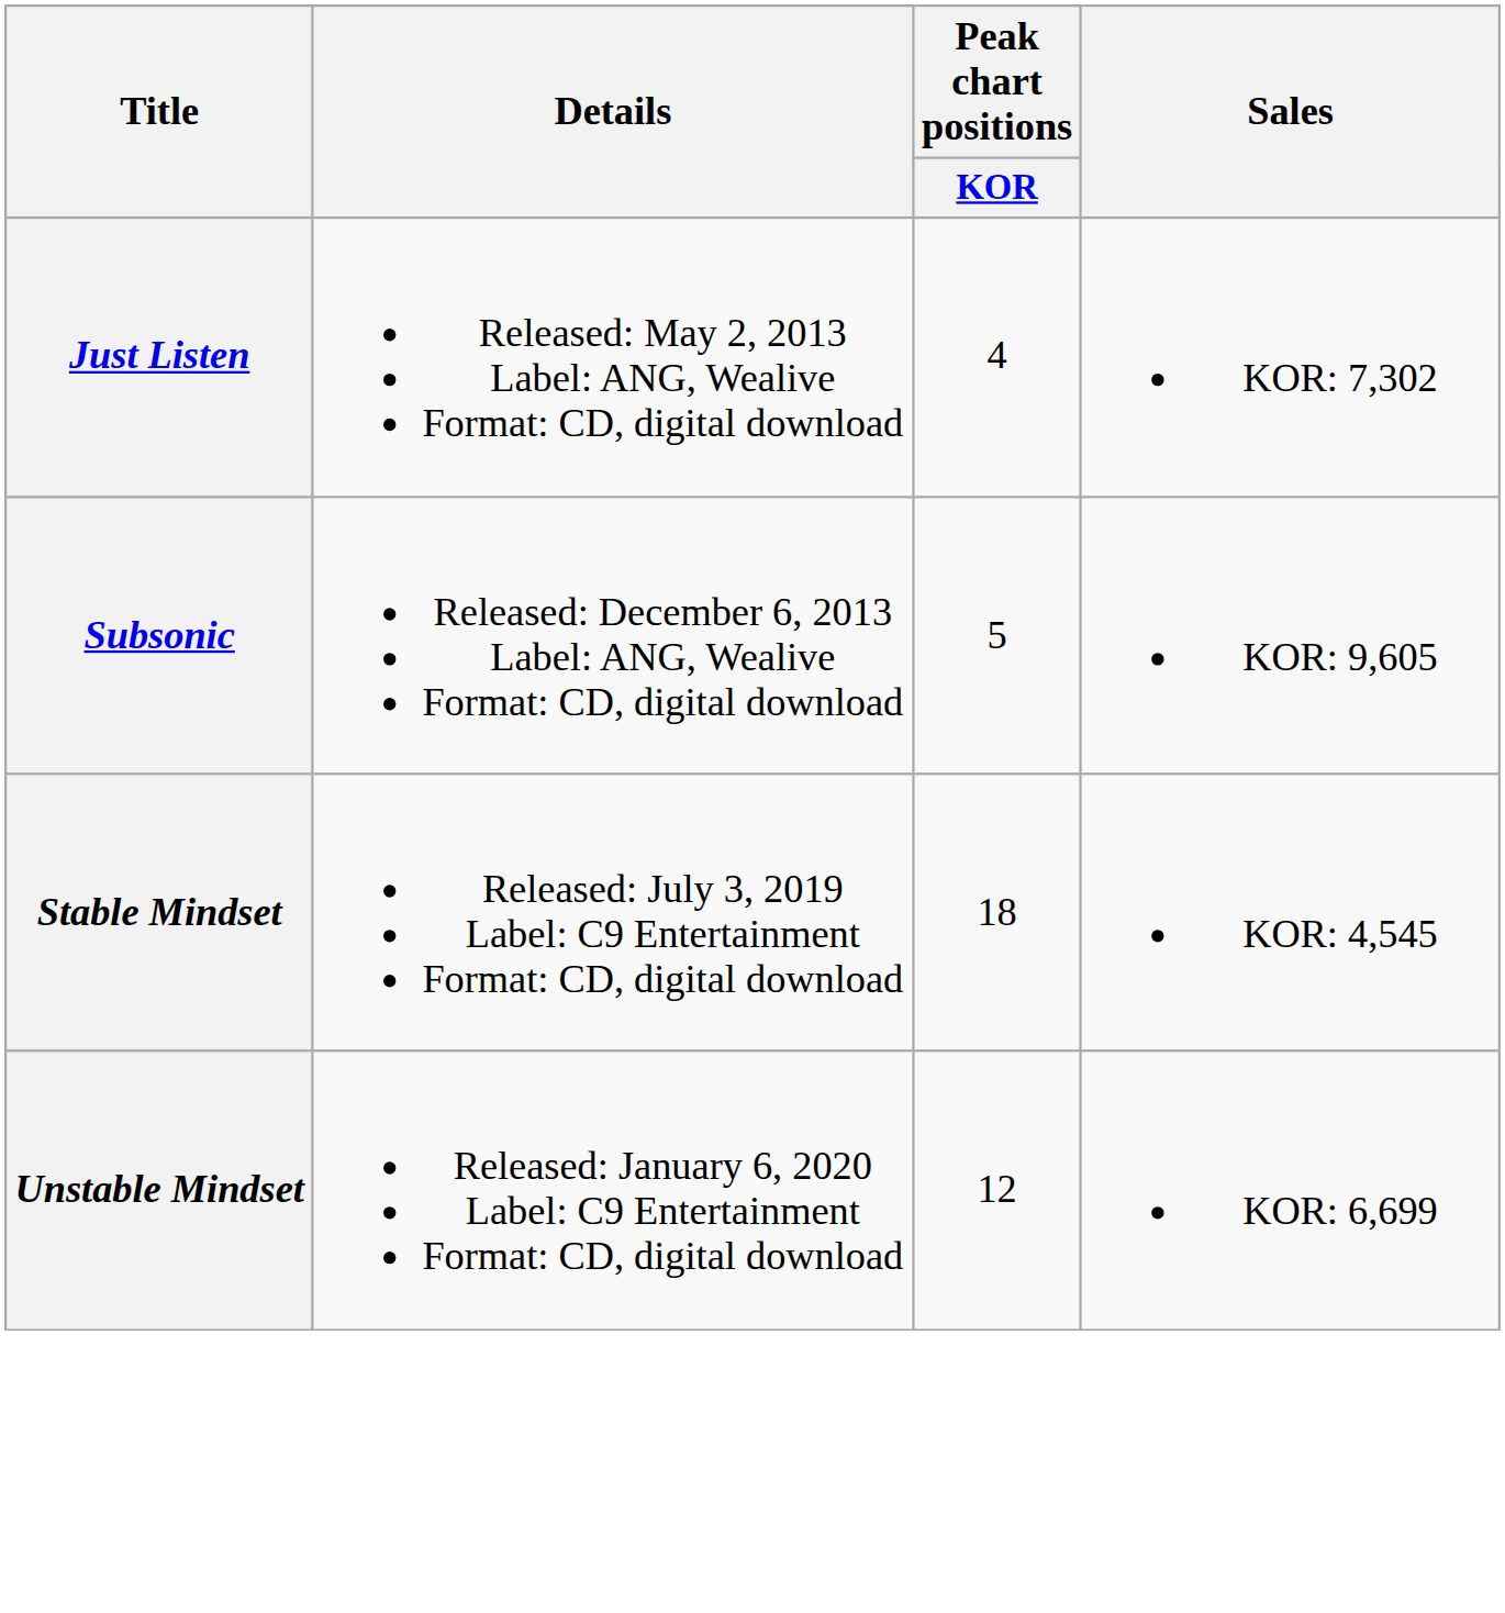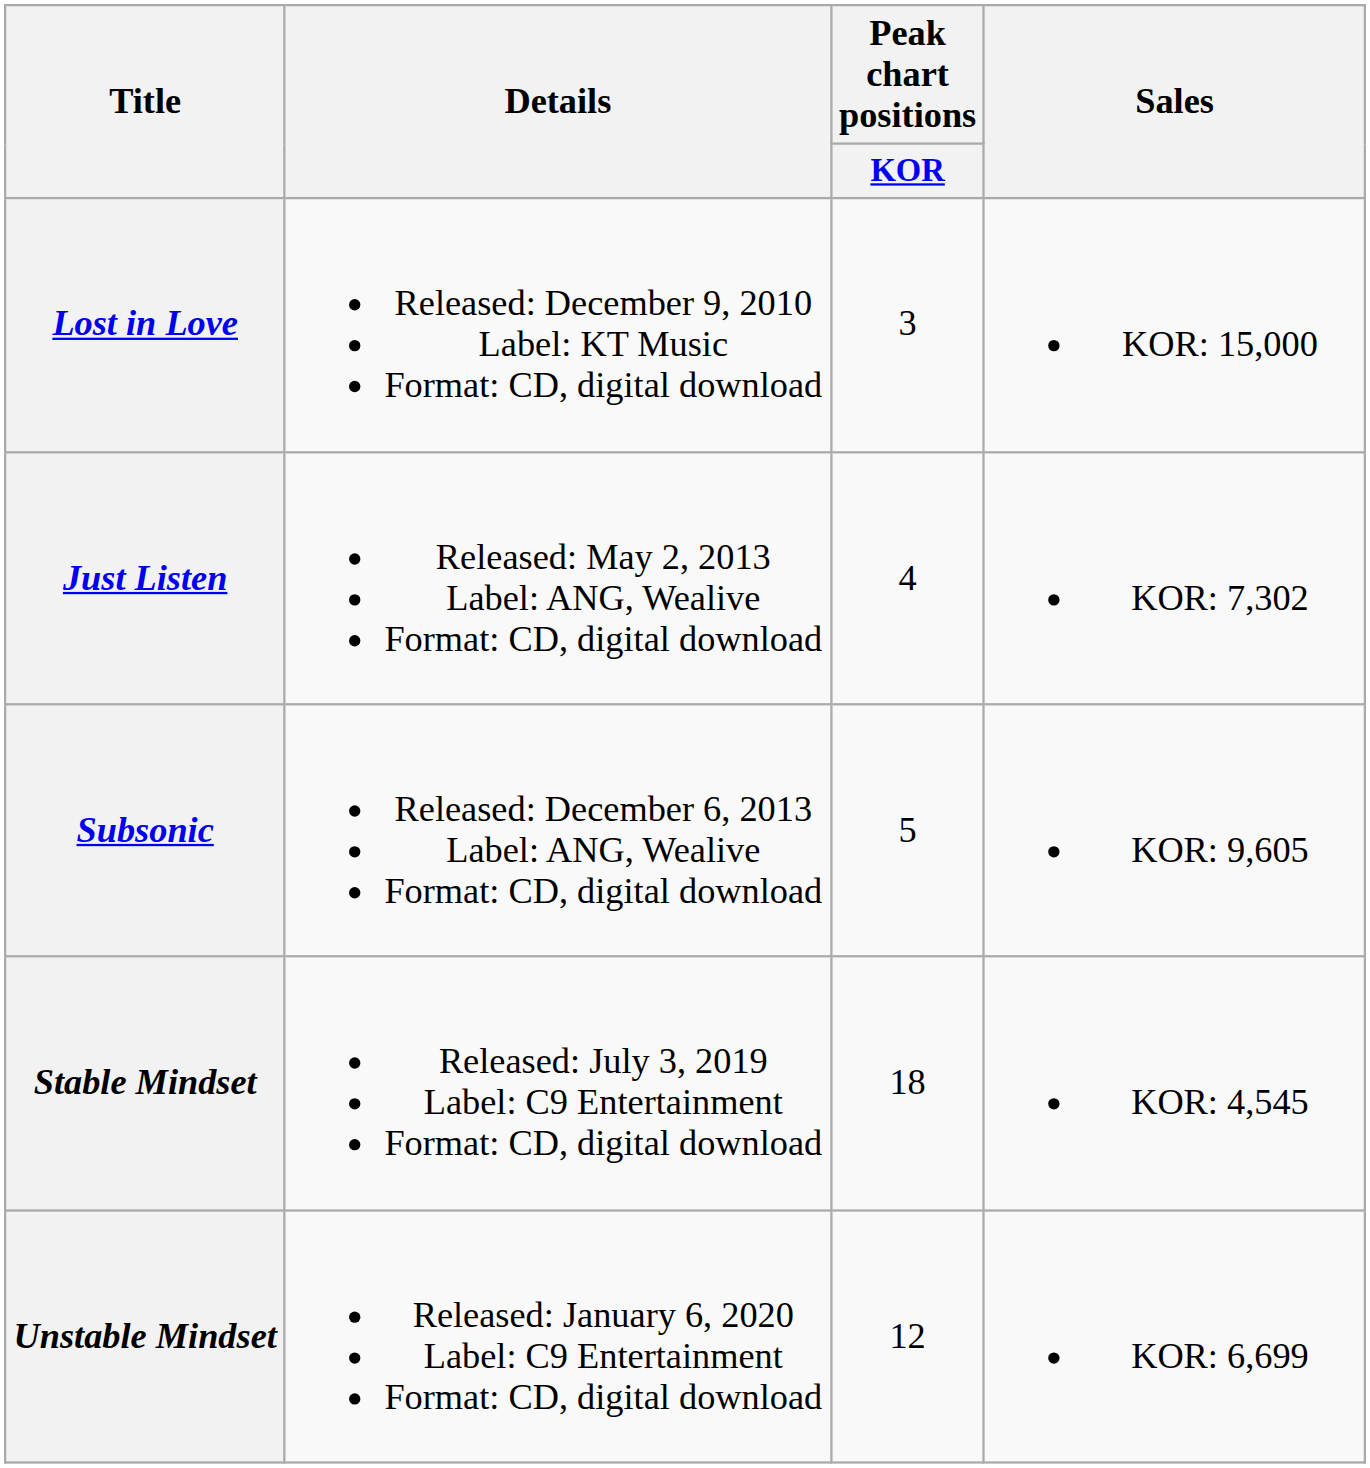+ row: Lost in Love | Released: December 9, 2010 Label: KT Music Format: CD, digital download | 3 | KOR: 15,000
